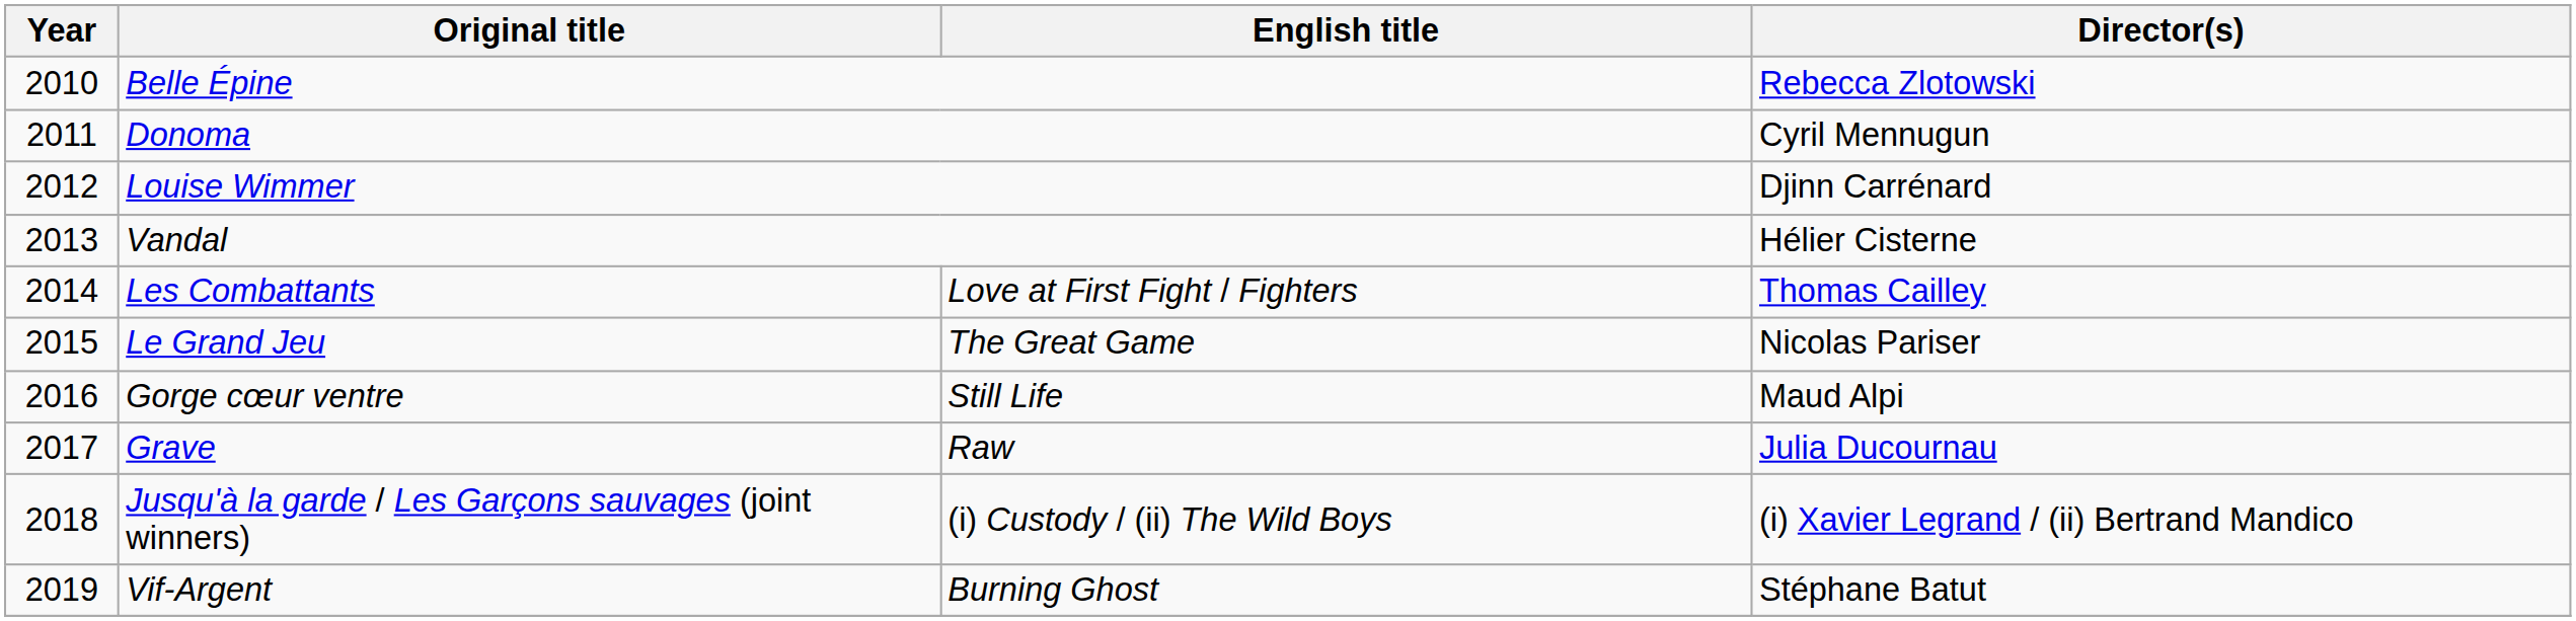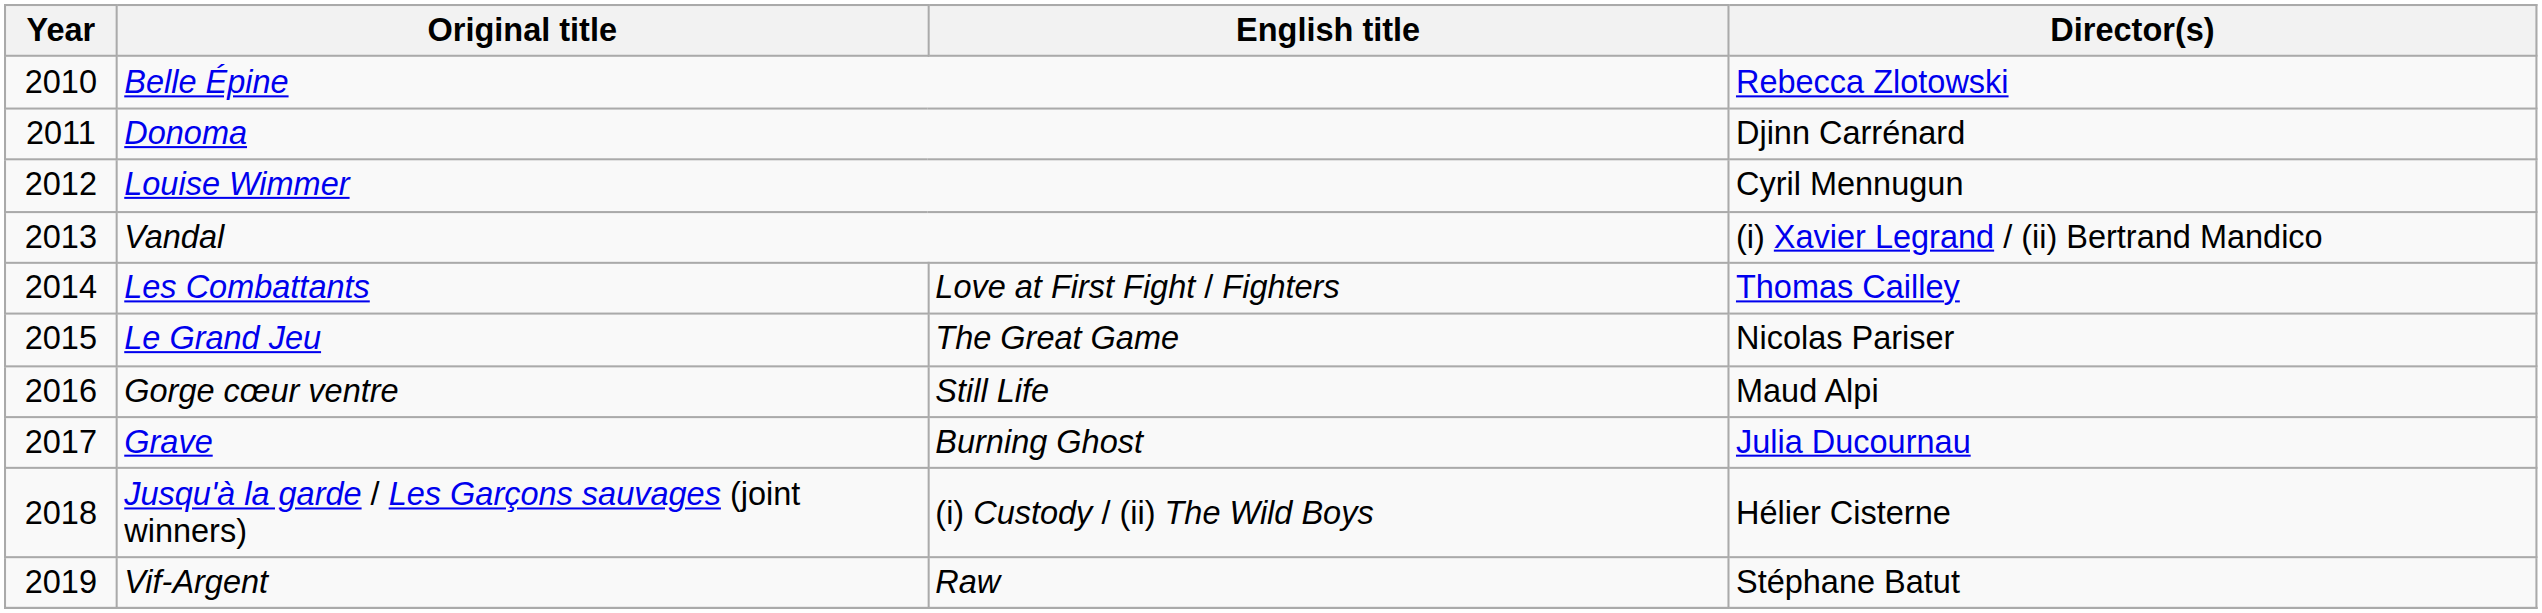Donoma | Director(s): Cyril Mennugun -> Djinn Carrénard
Louise Wimmer | Director(s): Djinn Carrénard -> Cyril Mennugun
Vandal | Director(s): Hélier Cisterne -> (i) Xavier Legrand / (ii) Bertrand Mandico
Grave | English title: Raw -> Burning Ghost
Jusqu'à la garde / Les Garçons sauvages (joint winners) | Director(s): (i) Xavier Legrand / (ii) Bertrand Mandico -> Hélier Cisterne
Vif-Argent | English title: Burning Ghost -> Raw
